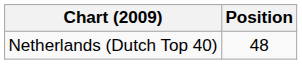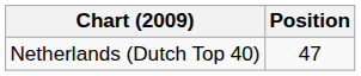Netherlands (Dutch Top 40) | Position: 48 -> 47
